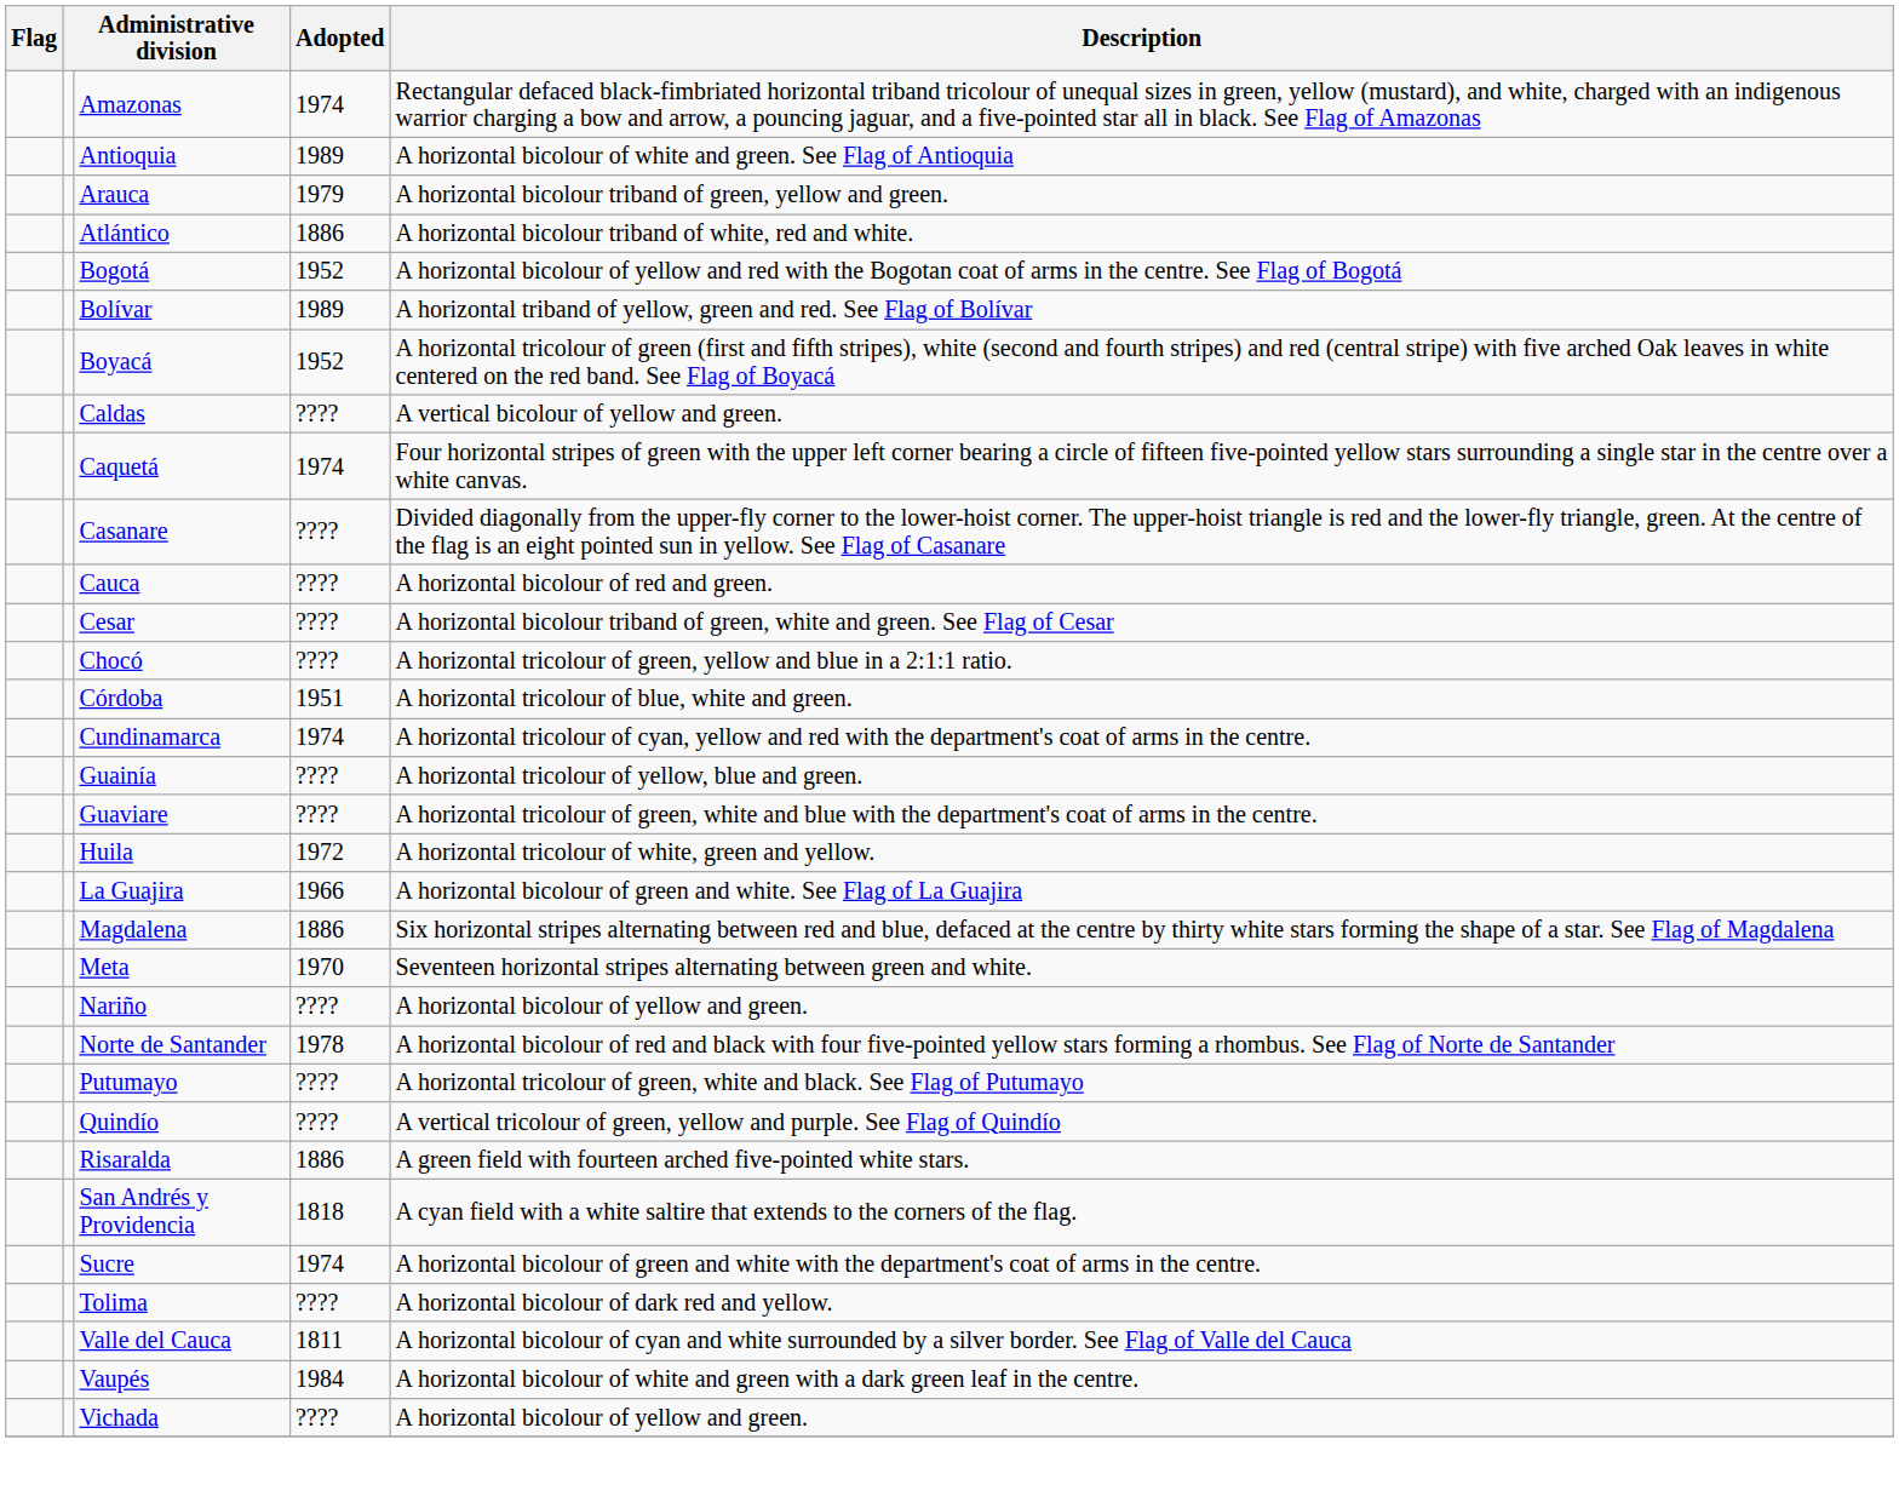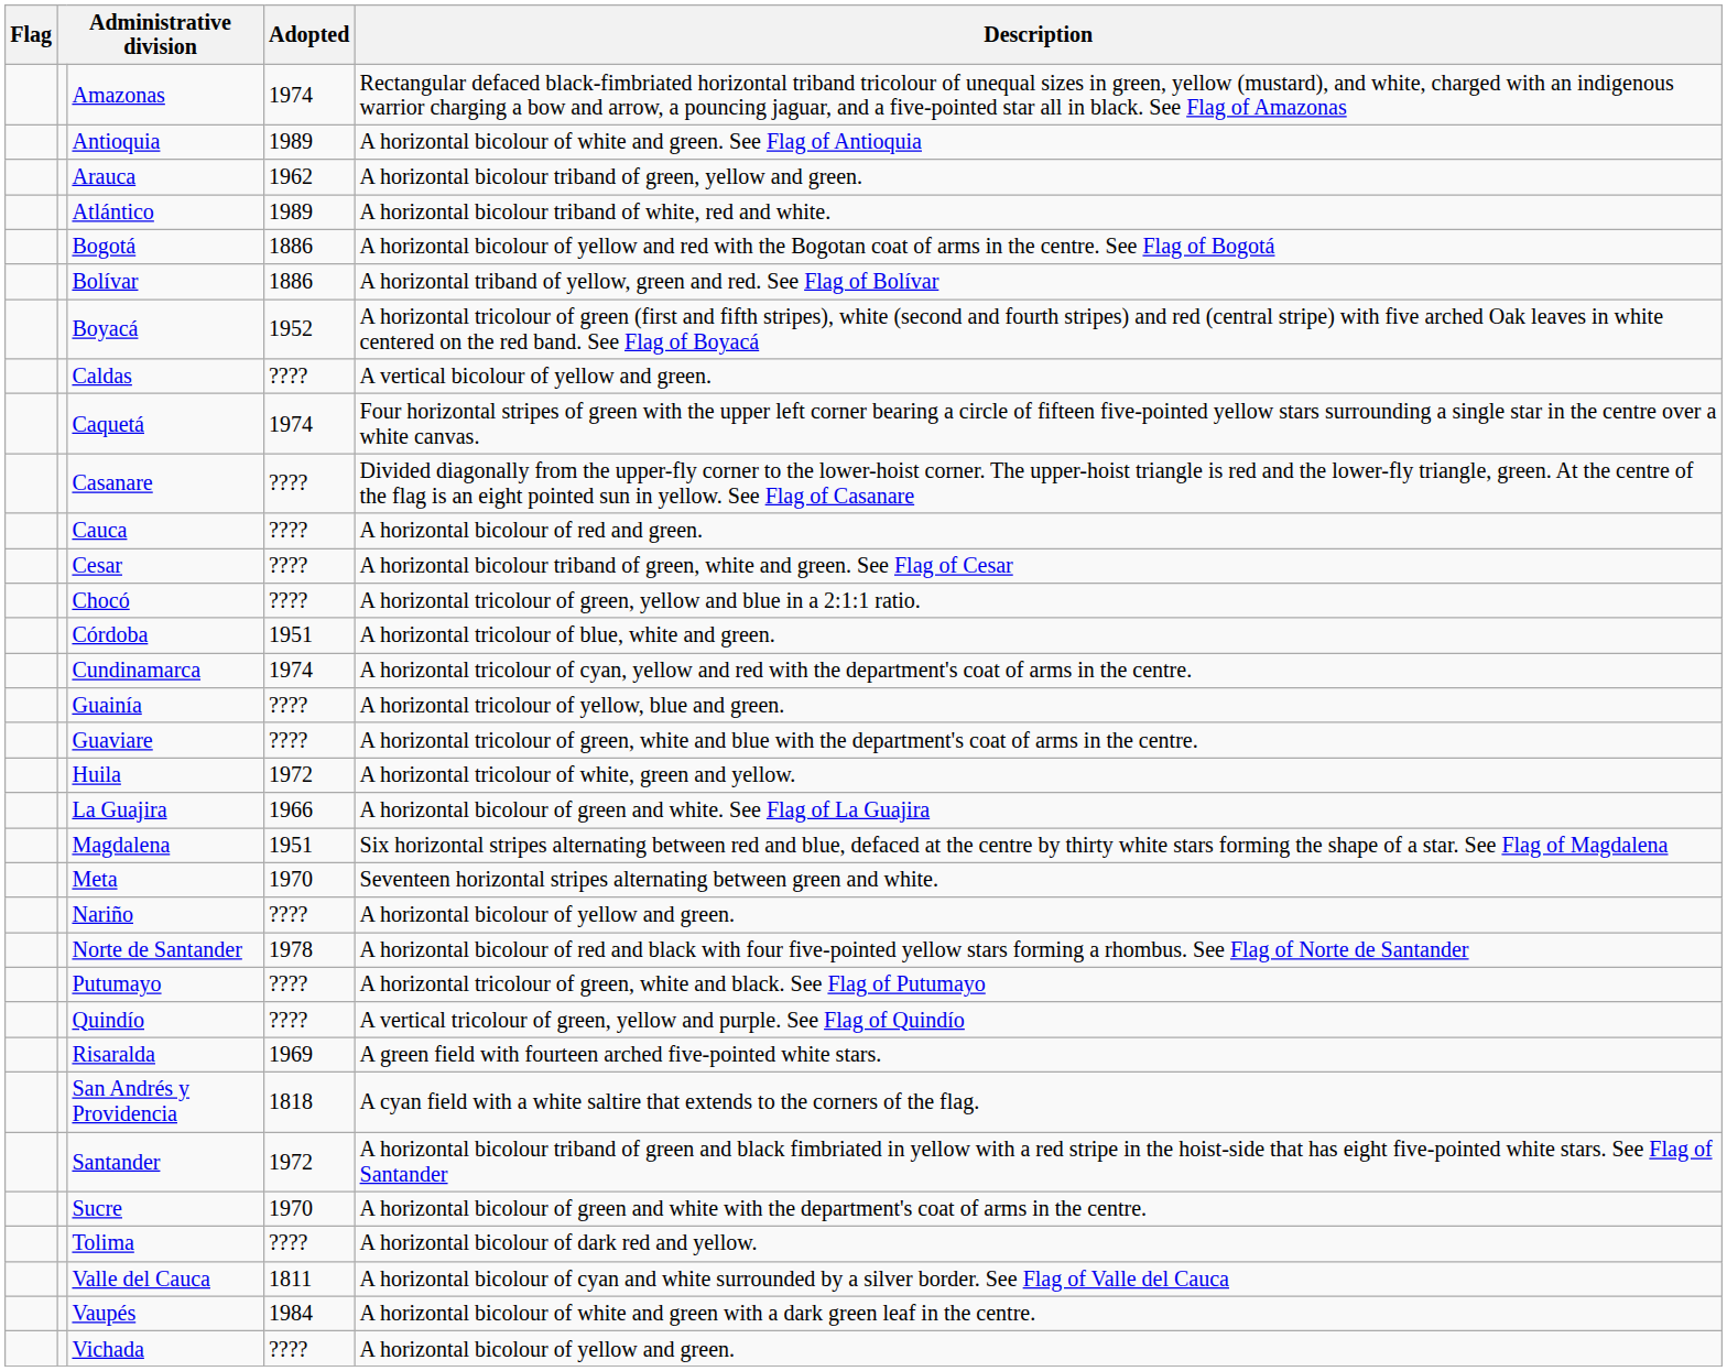Arauca | Adopted: 1979 -> 1962
Atlántico | Adopted: 1886 -> 1989
Bogotá | Adopted: 1952 -> 1886
Bolívar | Adopted: 1989 -> 1886
Magdalena | Adopted: 1886 -> 1951
Risaralda | Adopted: 1886 -> 1969
+ row: Santander | 1972 | A horizontal bicolour triband of green and black fimbriated in yellow with a red stripe in the hoist-side that has eight five-pointed white stars. See Flag of Santander
Sucre | Adopted: 1974 -> 1970
